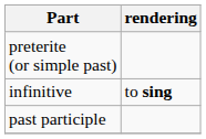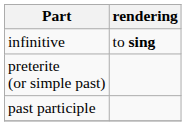rows swapped: infinitive <-> preterite (or simple past)
